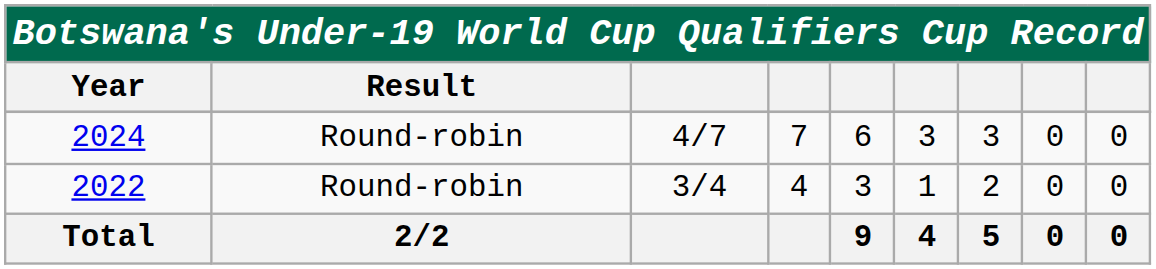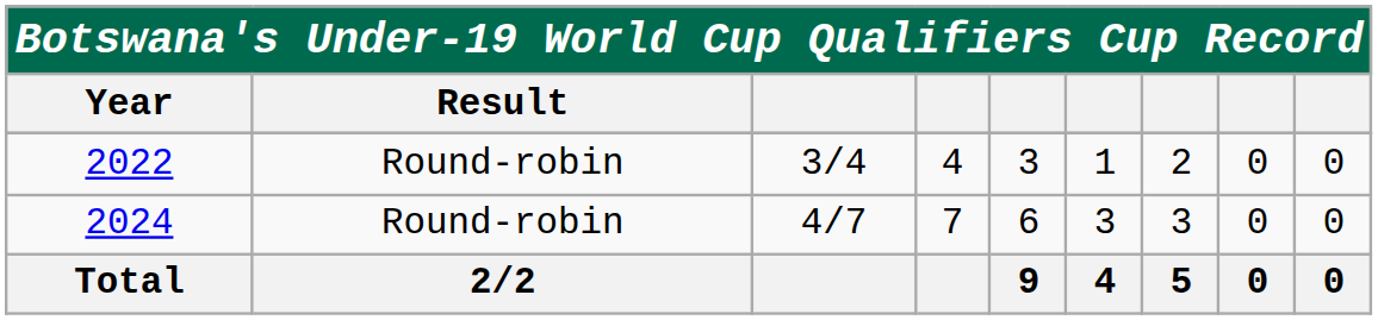rows swapped: 2022 <-> 2024
